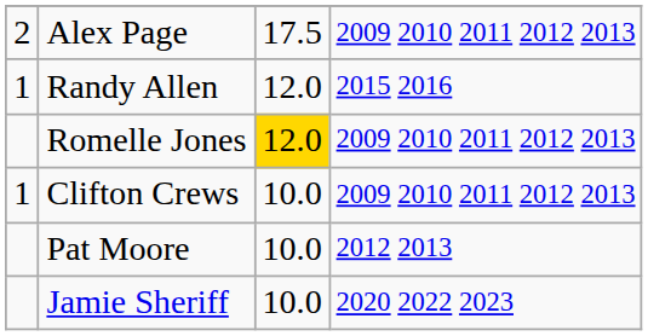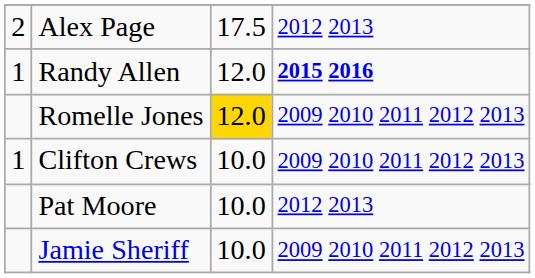Alex Page | column 4: 2009 2010 2011 2012 2013 -> 2012 2013
Randy Allen | column 4: normal -> bold
Jamie Sheriff | column 4: 2020 2022 2023 -> 2009 2010 2011 2012 2013
